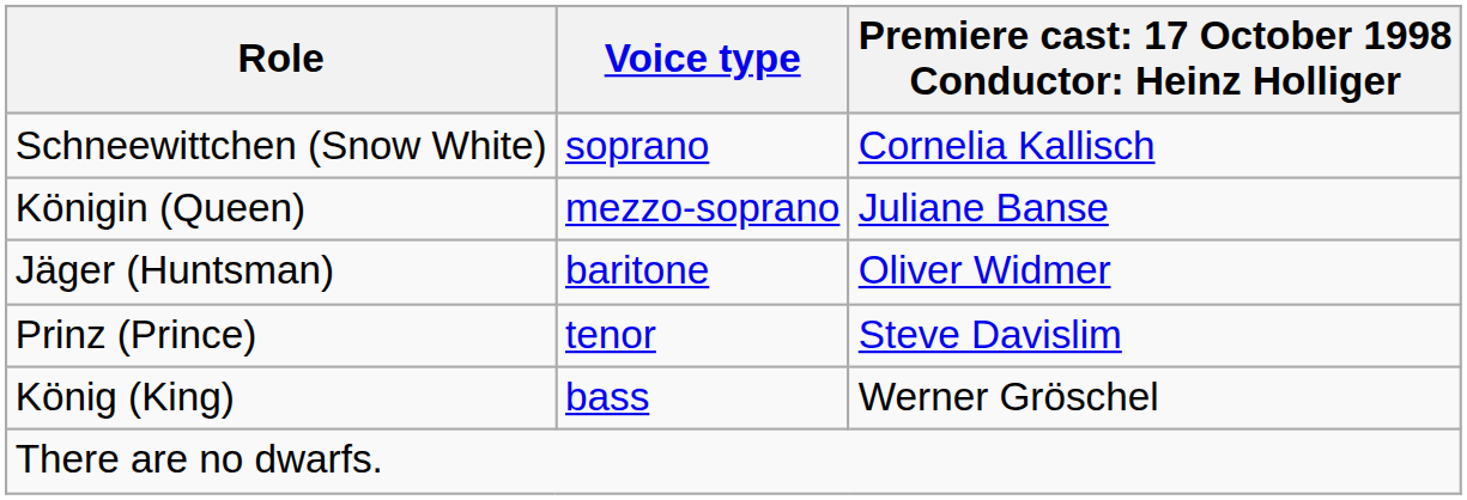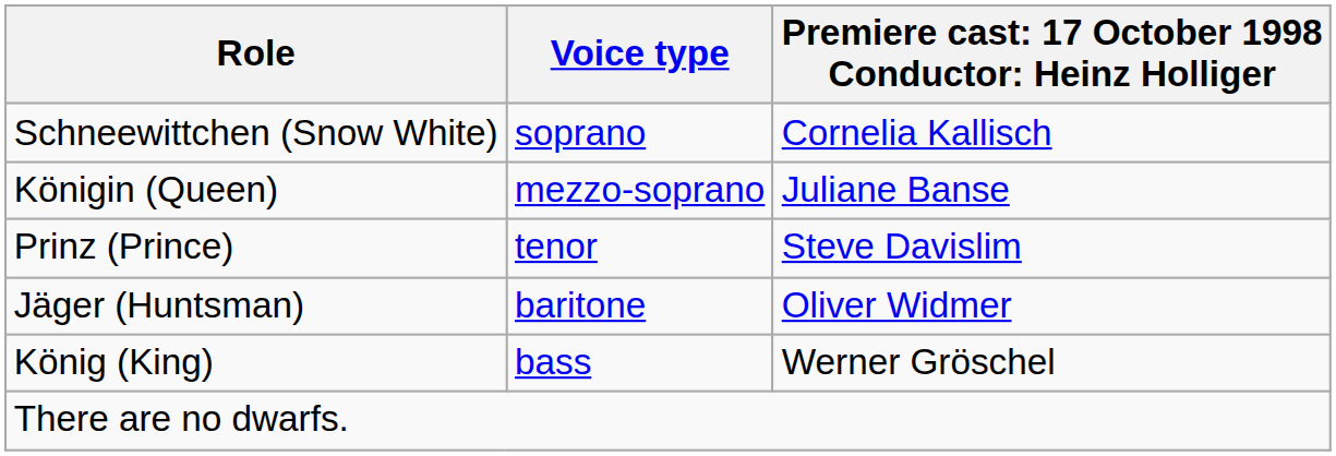rows swapped: Prinz (Prince) <-> Jäger (Huntsman)
